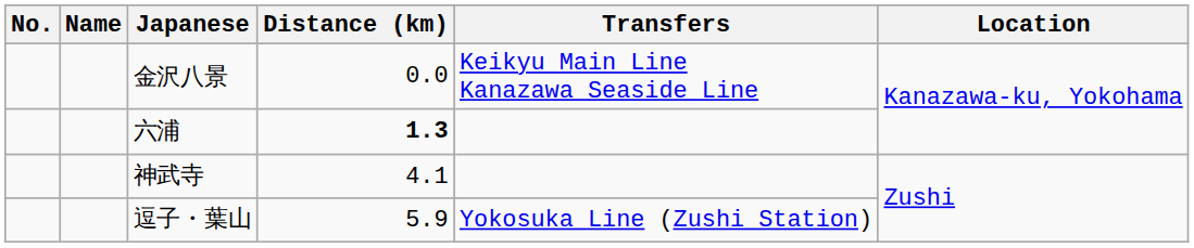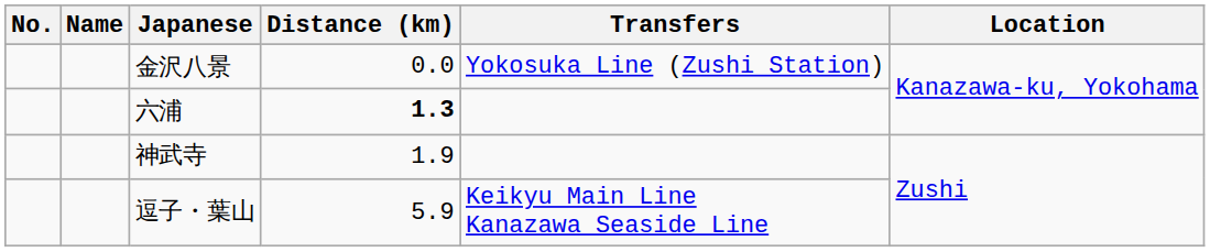金沢八景 | Transfers: Keikyu Main Line Kanazawa Seaside Line -> Yokosuka Line (Zushi Station)
神武寺 | Distance (km): 4.1 -> 1.9
逗子・葉山 | Transfers: Yokosuka Line (Zushi Station) -> Keikyu Main Line Kanazawa Seaside Line
